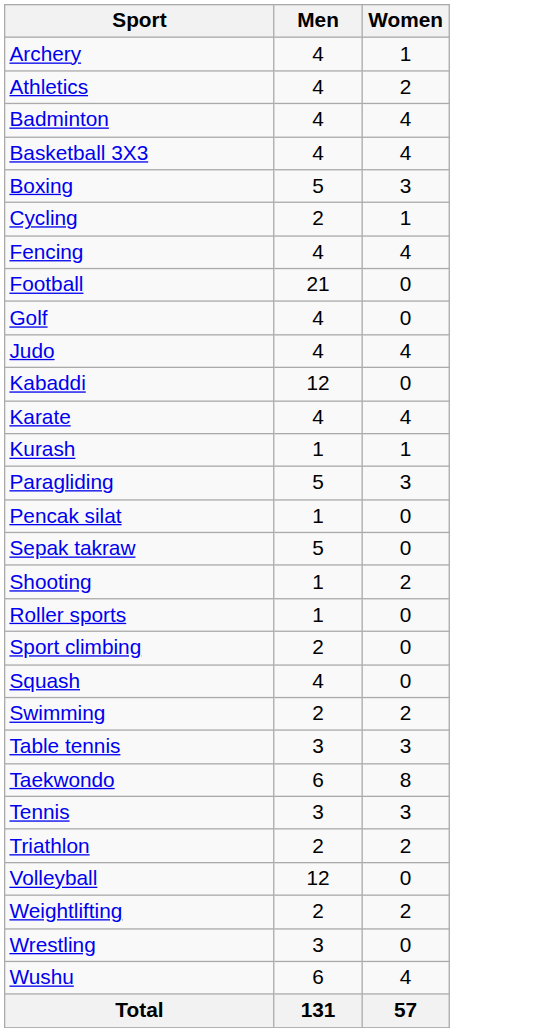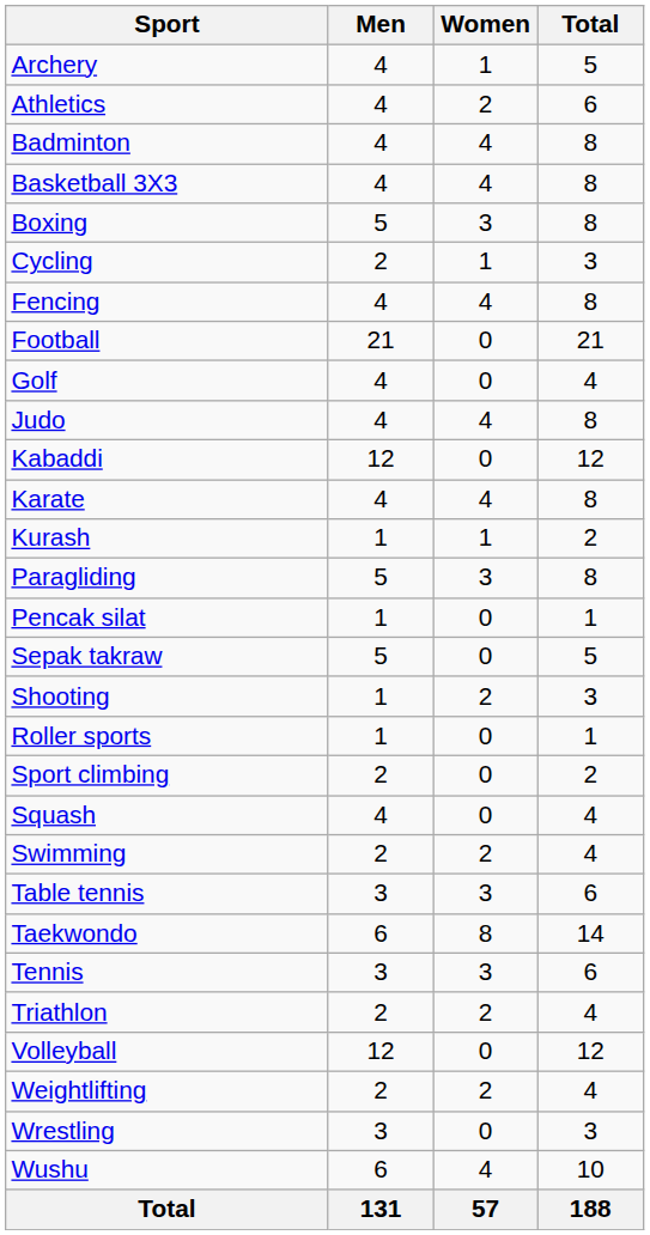+ column: Total | 5 | 6 | 8 | 8 | 8 | 3 | 8 | 21 | 4 | 8 | 12 | 8 | 2 | 8 | 1 | 5 | 3 | 1 | 2 | 4 | 4 | 6 | 14 | 6 | 4 | 12 | 4 | 3 | 10 | 188
